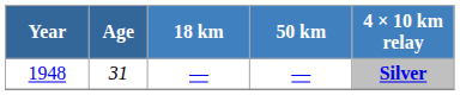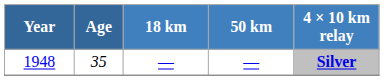1948 | Age: 31 -> 35
